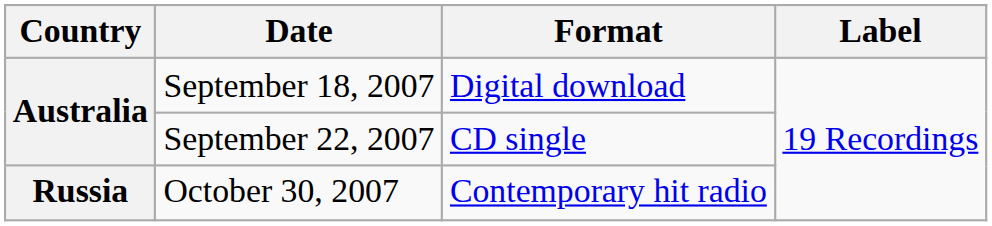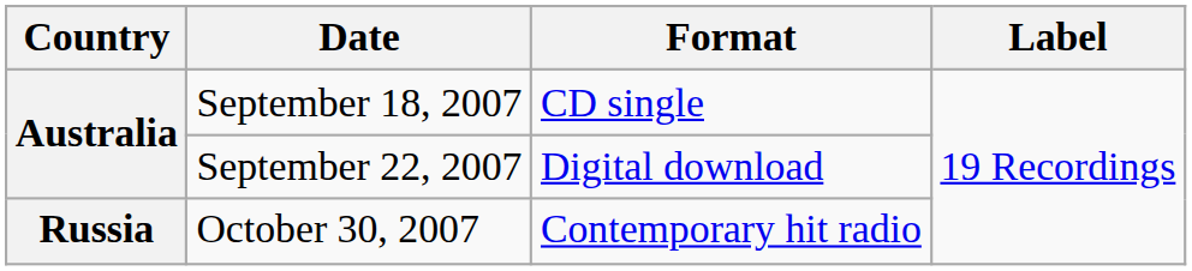September 18, 2007 | Format: Digital download -> CD single
September 22, 2007 | Format: CD single -> Digital download
